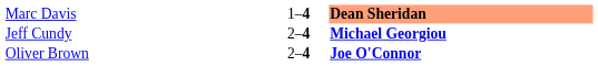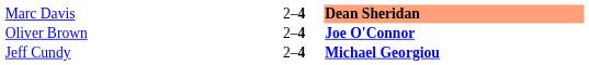Marc Davis | column 2: 1–4 -> 2–4
rows swapped: Jeff Cundy <-> Oliver Brown
